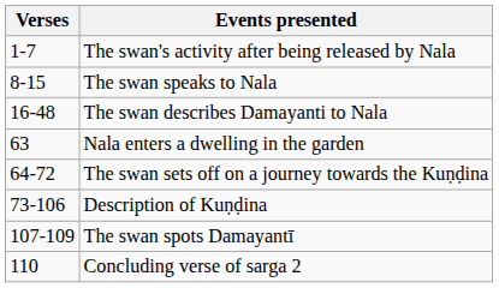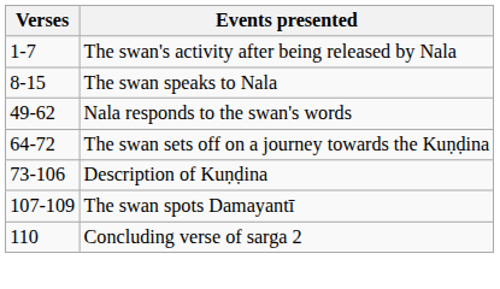- row: 16-48 | The swan describes Damayanti to Nala
+ row: 49-62 | Nala responds to the swan's words
- row: 63 | Nala enters a dwelling in the garden
